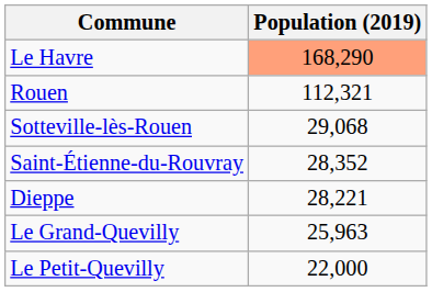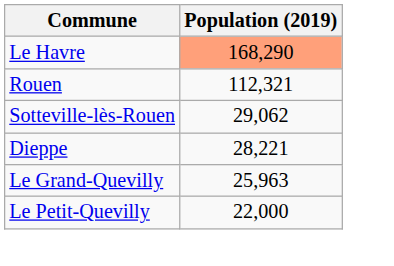Sotteville-lès-Rouen | Population (2019): 29,068 -> 29,062
- row: Saint-Étienne-du-Rouvray | 28,352
